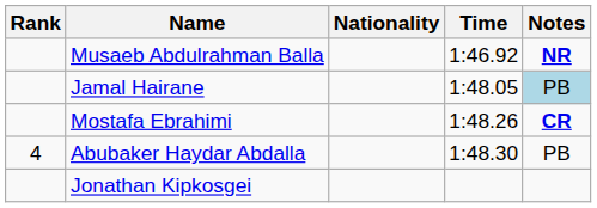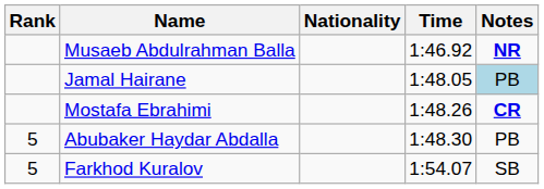Abubaker Haydar Abdalla | Rank: 4 -> 5
+ row: 5 | Farkhod Kuralov | 1:54.07 | SB
- row: Jonathan Kipkosgei
